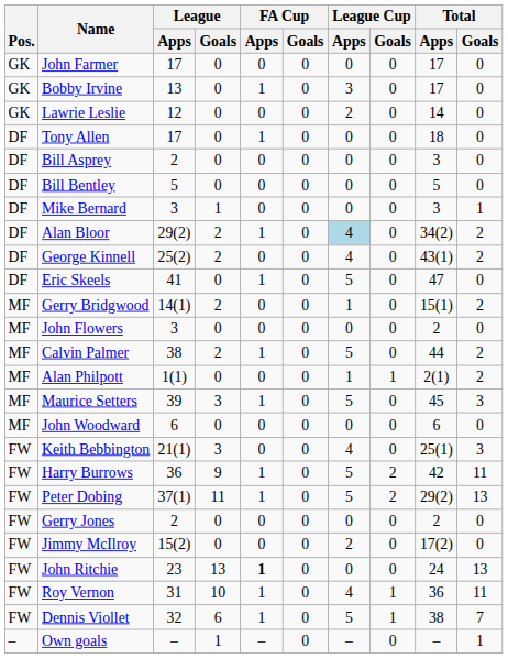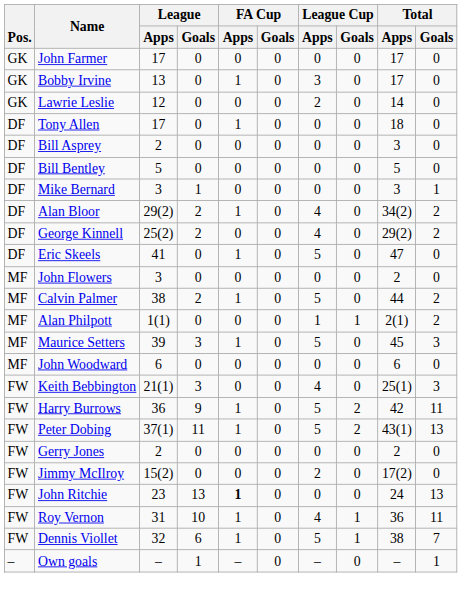Alan Bloor | League Cup / Apps: lightblue background -> no background
George Kinnell | Total / Apps: 43(1) -> 29(2)
- row: MF | Gerry Bridgwood | 14(1) | 2 | 0 | 0 | 1 | 0 | 15(1) | 2
Peter Dobing | Total / Apps: 29(2) -> 43(1)
